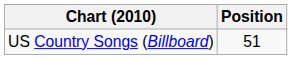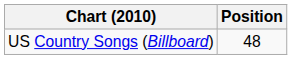US Country Songs (Billboard) | Position: 51 -> 48
